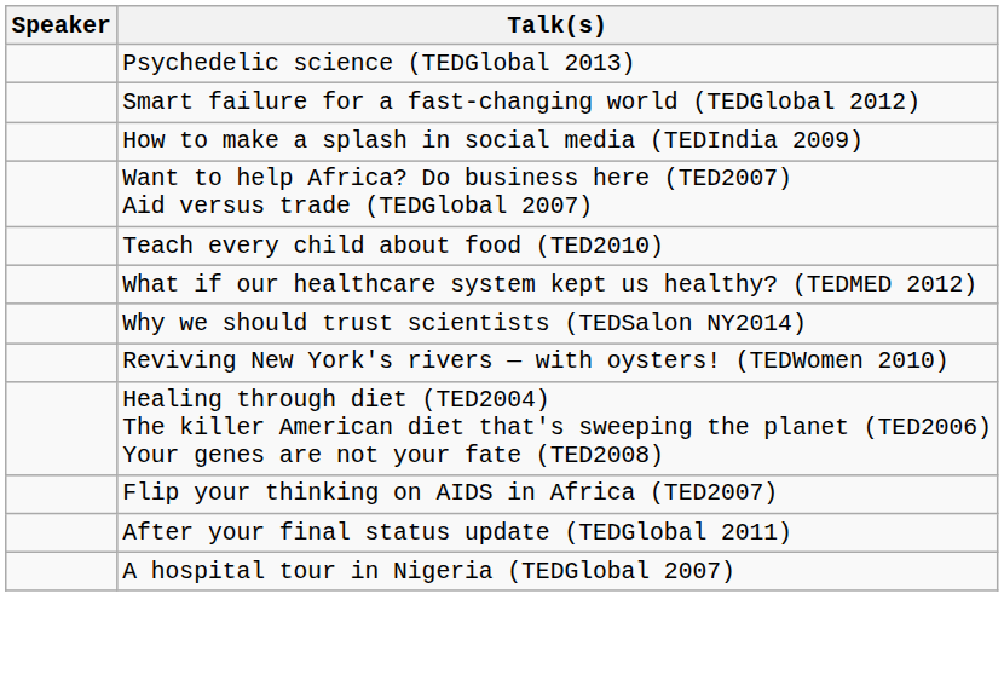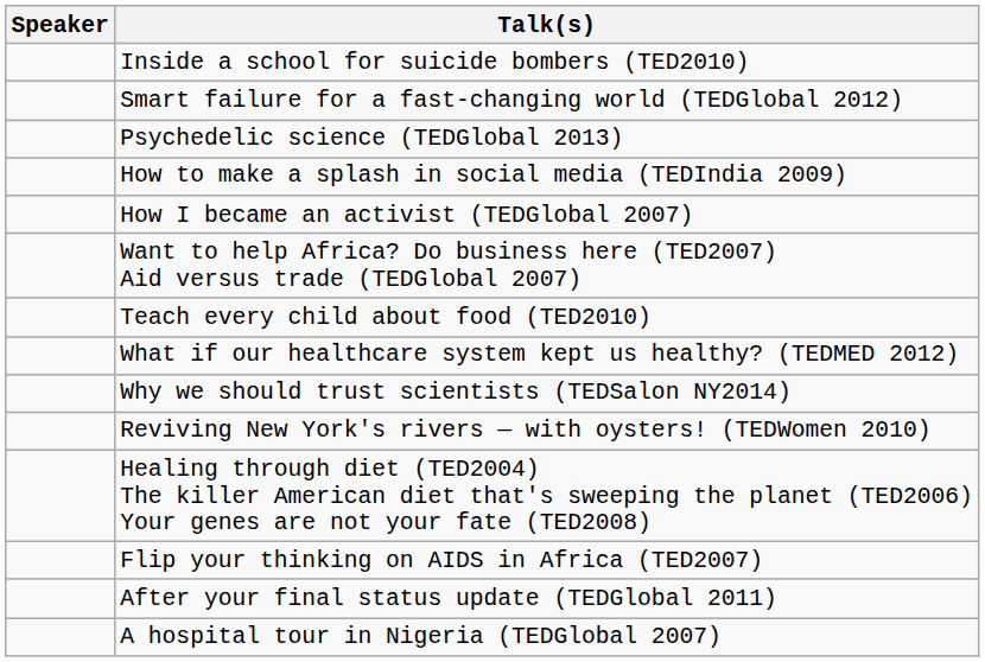+ row: Inside a school for suicide bombers (TED2010)
rows swapped: Smart failure for a fast-changing world (TEDGlobal 2012) <-> Psychedelic science (TEDGlobal 2013)
+ row: How I became an activist (TEDGlobal 2007)
